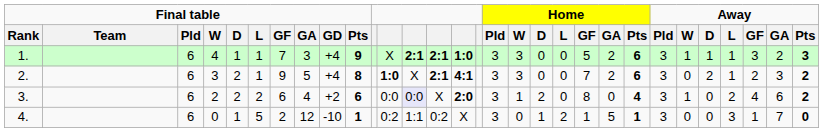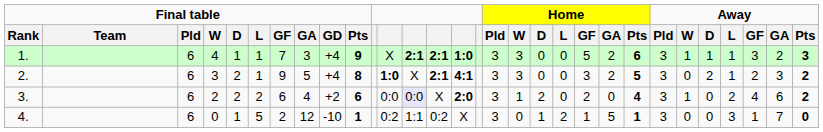2. | Home / GF: 7 -> 3
2. | Home / Pts: 6 -> 5
3. | Home / GF: 8 -> 2
